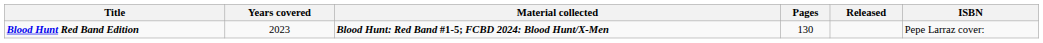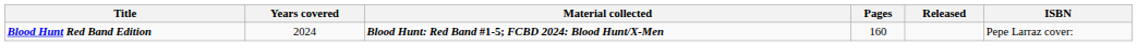Blood Hunt Red Band Edition | Years covered: 2023 -> 2024
Blood Hunt Red Band Edition | Pages: 130 -> 160
